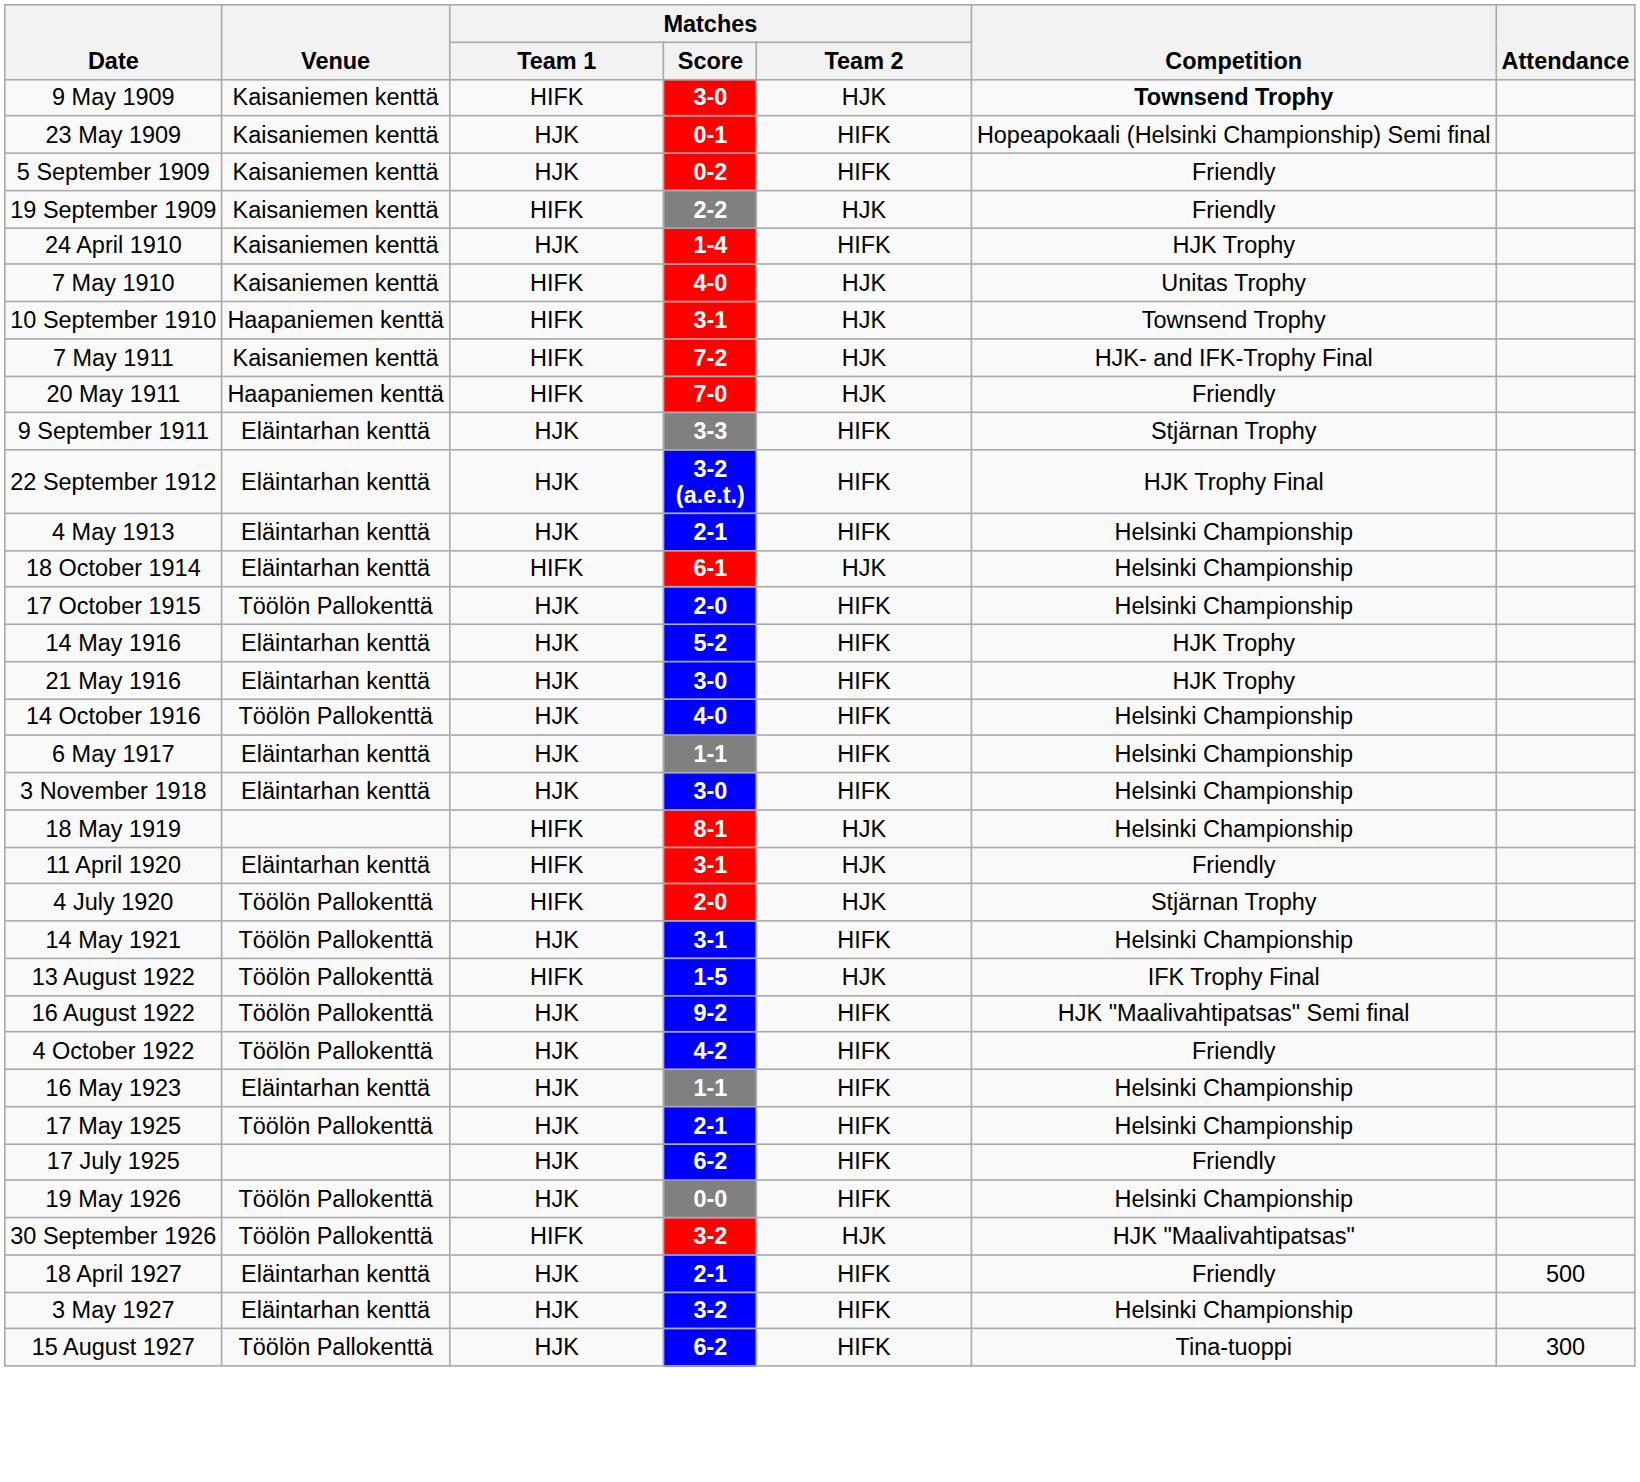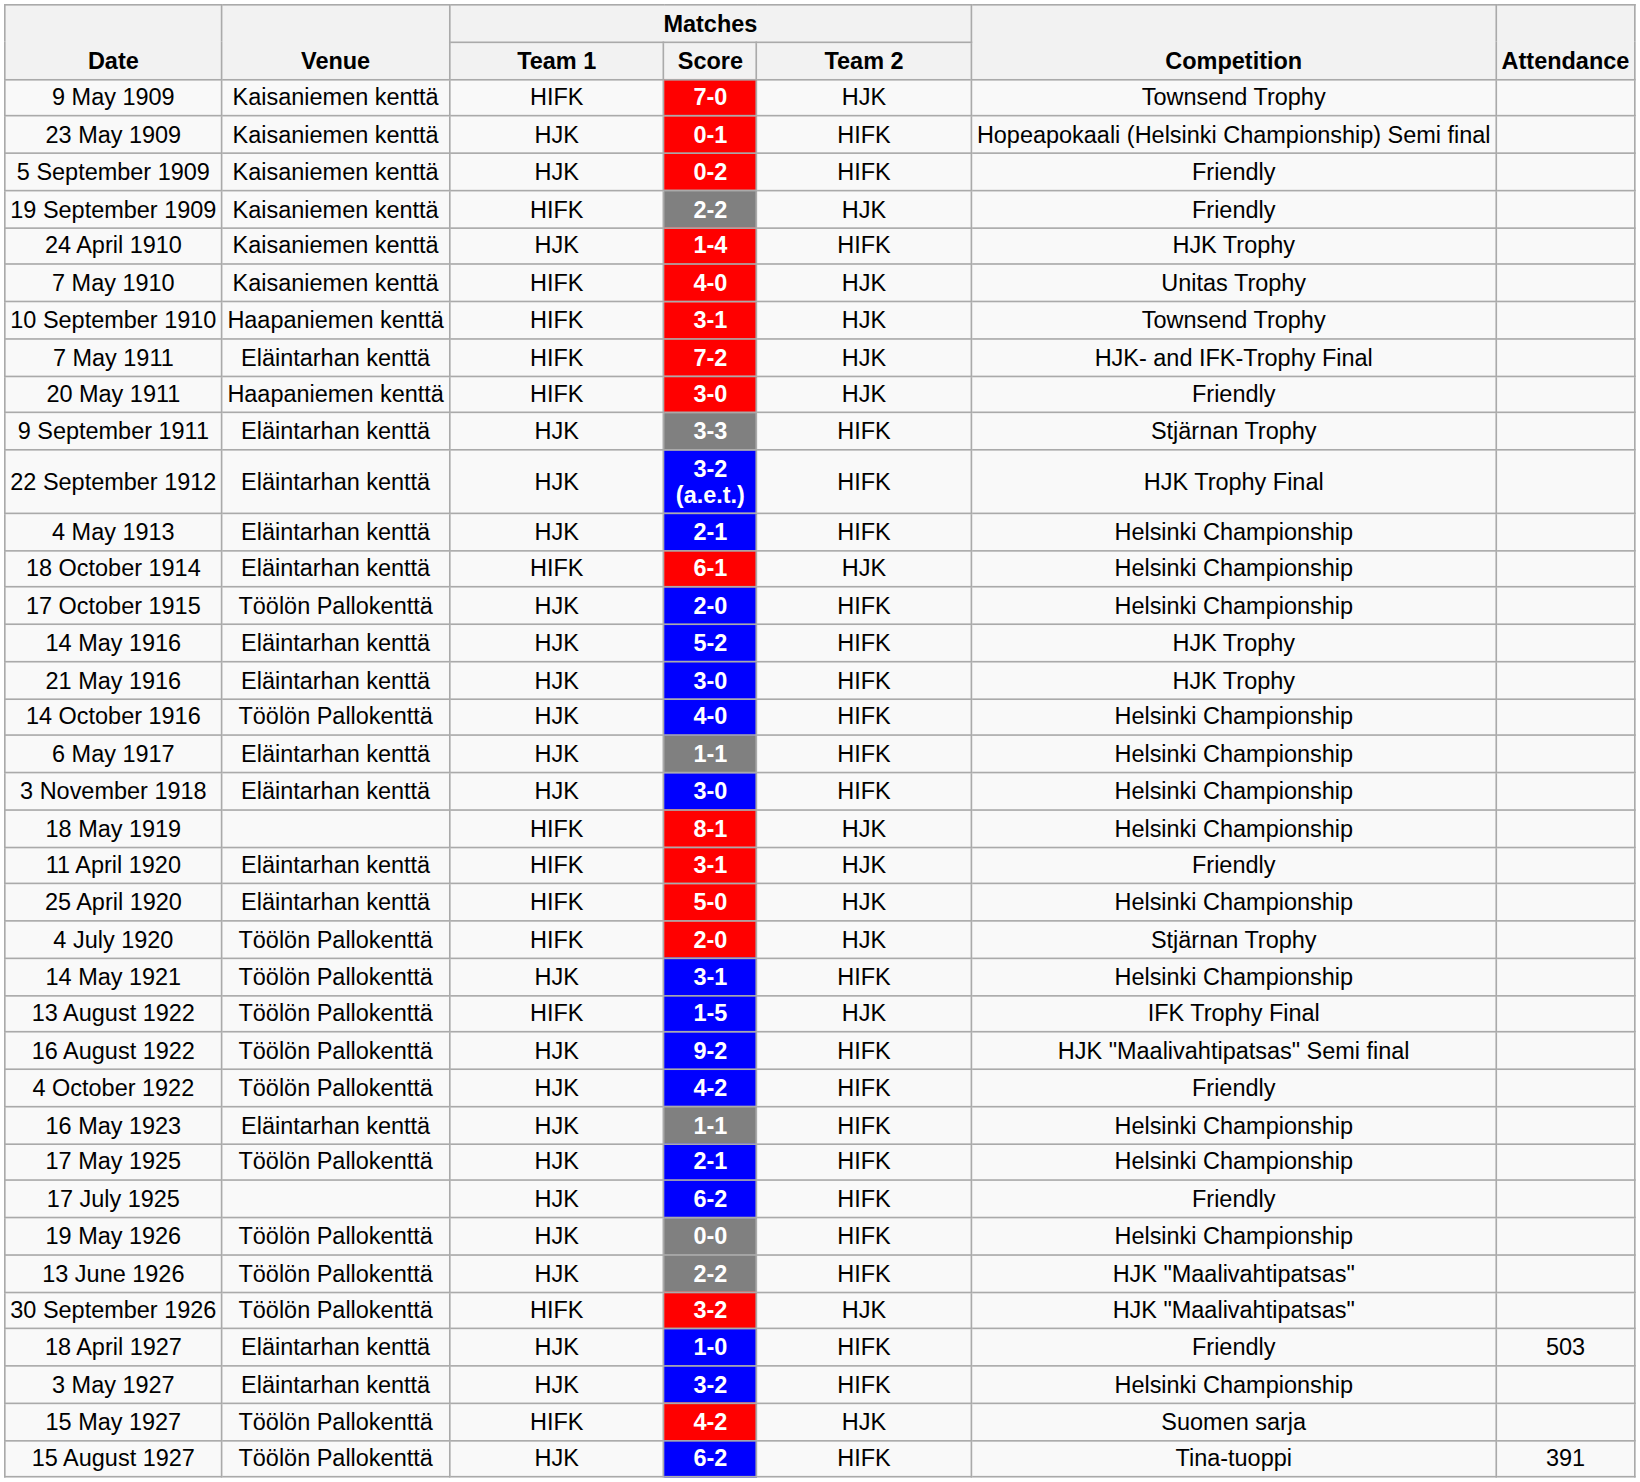9 May 1909 | Matches / Score: 3-0 -> 7-0
9 May 1909 | Competition: bold -> normal
7 May 1911 | Venue: Kaisaniemen kenttä -> Eläintarhan kenttä
20 May 1911 | Matches / Score: 7-0 -> 3-0
+ row: 25 April 1920 | Eläintarhan kenttä | HIFK | 5-0 | HJK | Helsinki Championship
+ row: 13 June 1926 | Töölön Pallokenttä | HJK | 2-2 | HIFK | HJK "Maalivahtipatsas"
18 April 1927 | Matches / Score: 2-1 -> 1-0
18 April 1927 | Attendance: 500 -> 503
+ row: 15 May 1927 | Töölön Pallokenttä | HIFK | 4-2 | HJK | Suomen sarja
15 August 1927 | Attendance: 300 -> 391
